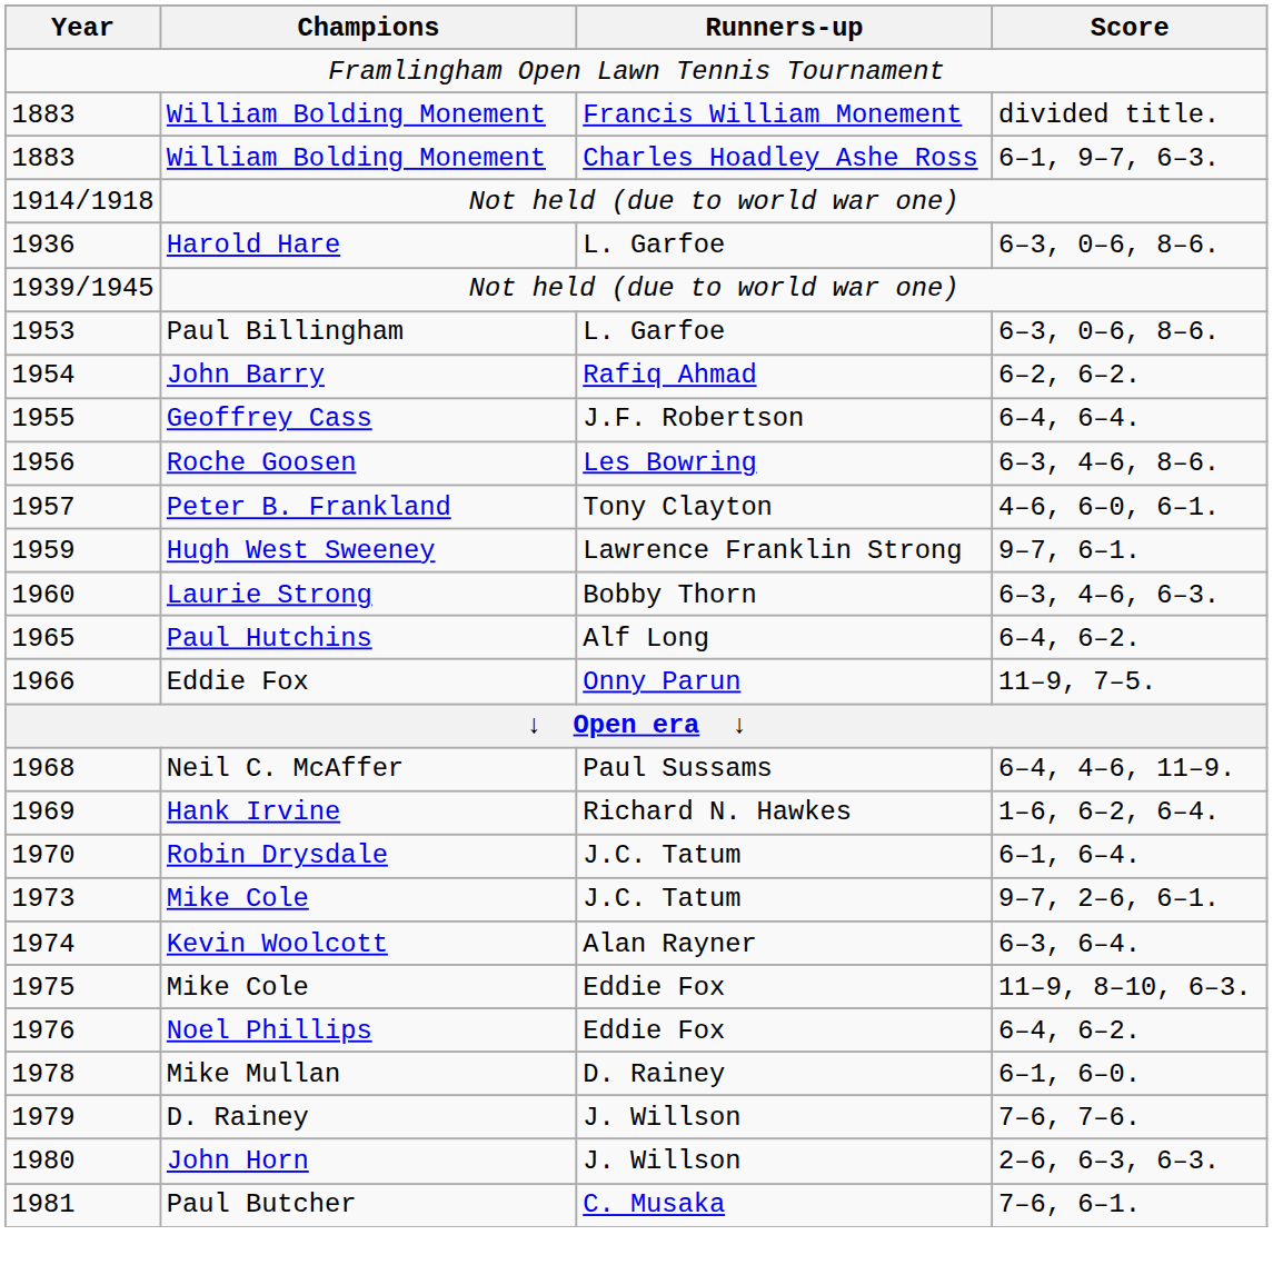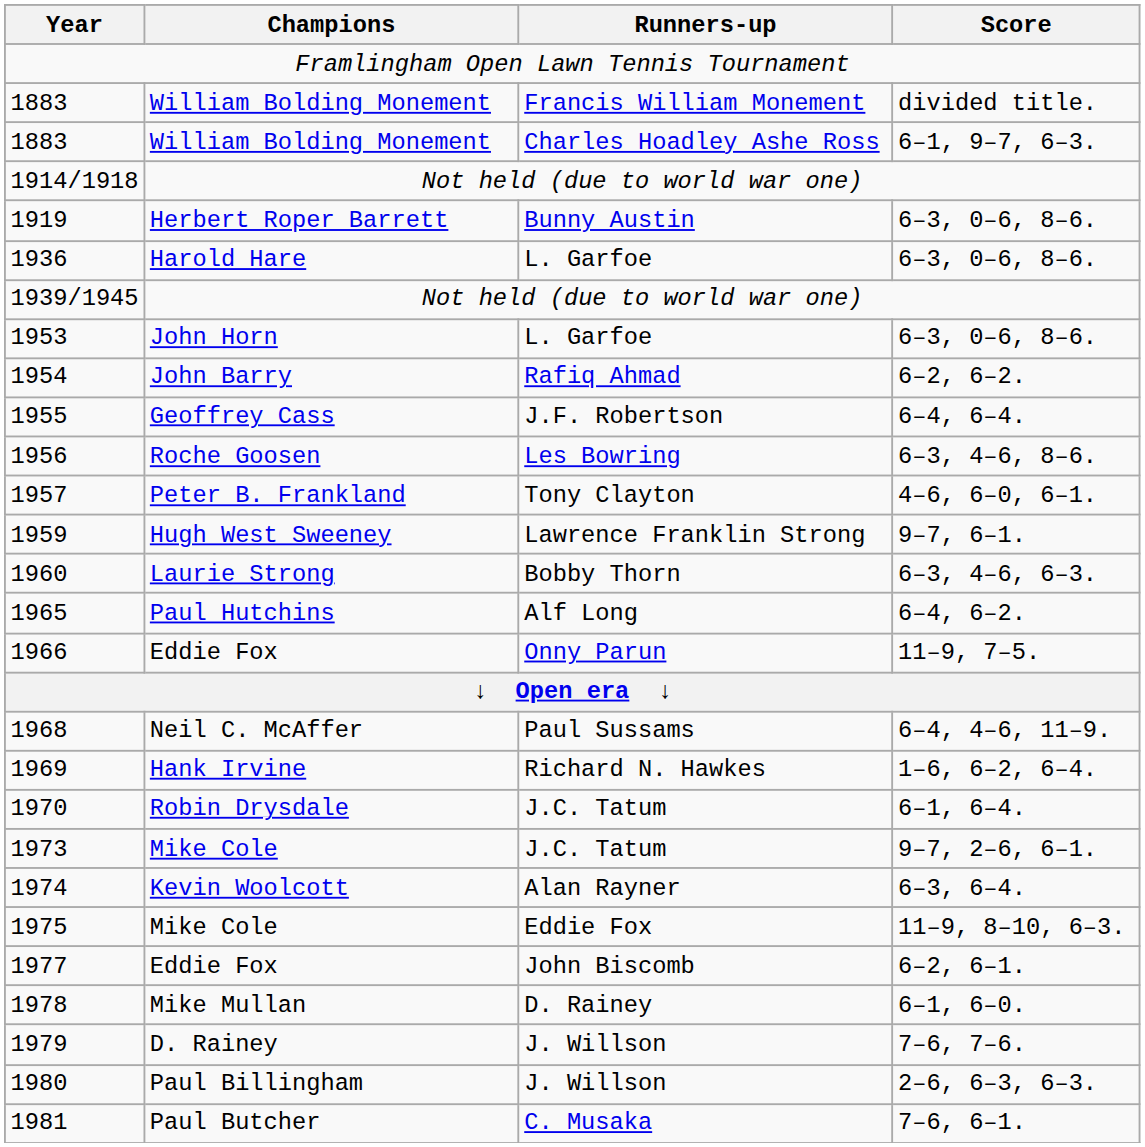+ row: 1919 | Herbert Roper Barrett | Bunny Austin | 6–3, 0–6, 8–6.
1953 | Champions: Paul Billingham -> John Horn
- row: 1976 | Noel Phillips | Eddie Fox | 6–4, 6–2.
+ row: 1977 | Eddie Fox | John Biscomb | 6–2, 6–1.
1980 | Champions: John Horn -> Paul Billingham
